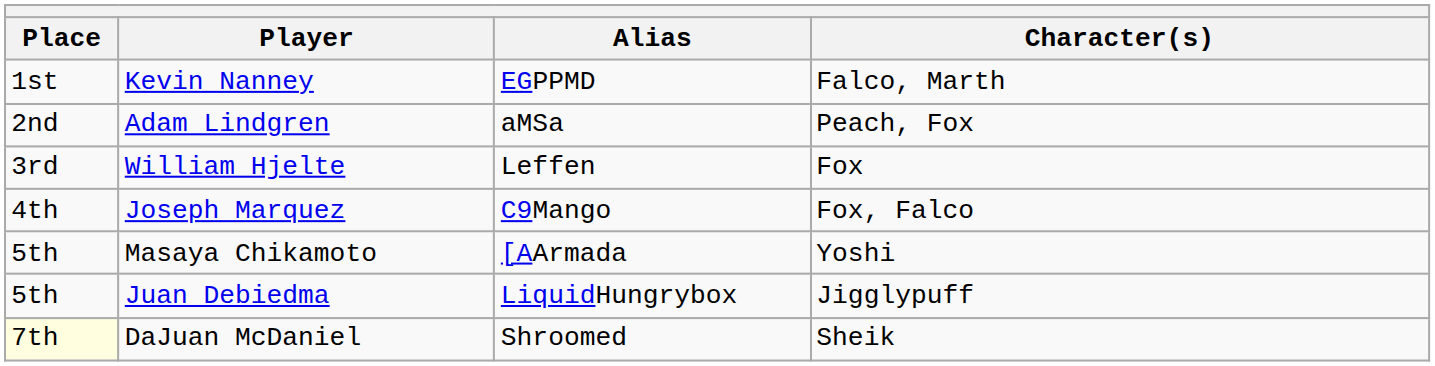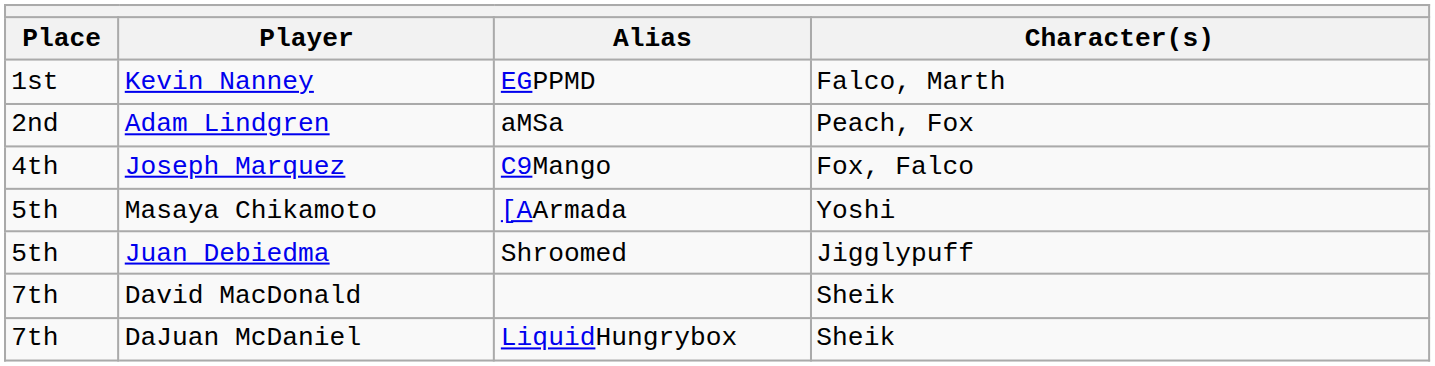- row: 3rd | William Hjelte | Leffen | Fox
Juan Debiedma | Alias: LiquidHungrybox -> Shroomed
+ row: 7th | David MacDonald | Sheik
DaJuan McDaniel | Place: lightyellow background -> no background
DaJuan McDaniel | Alias: Shroomed -> LiquidHungrybox
